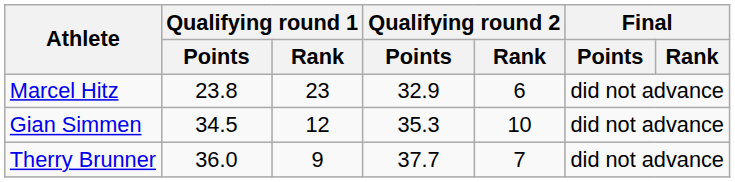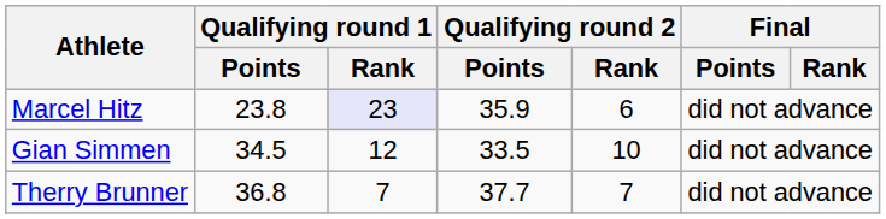Marcel Hitz | Qualifying round 1 / Rank: no background -> lavender background
Marcel Hitz | Qualifying round 2 / Points: 32.9 -> 35.9
Gian Simmen | Qualifying round 2 / Points: 35.3 -> 33.5
Therry Brunner | Qualifying round 1 / Points: 36.0 -> 36.8
Therry Brunner | Qualifying round 1 / Rank: 9 -> 7
